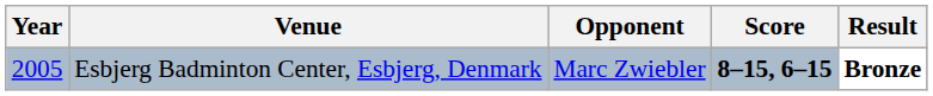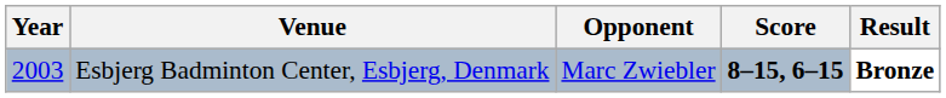Esbjerg Badminton Center, Esbjerg, Denmark | Year: 2005 -> 2003
